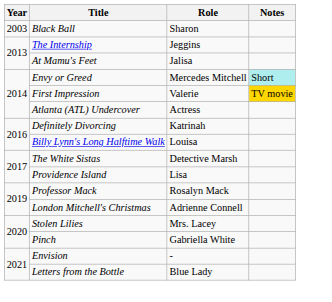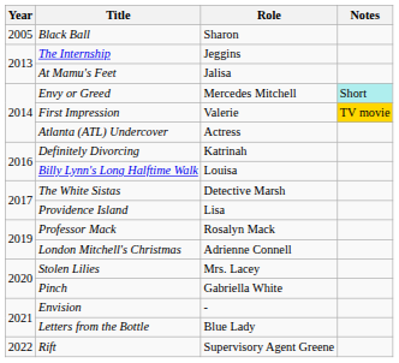Black Ball | Year: 2003 -> 2005
+ row: 2022 | Rift | Supervisory Agent Greene
